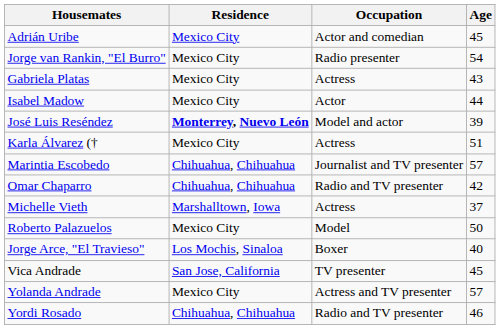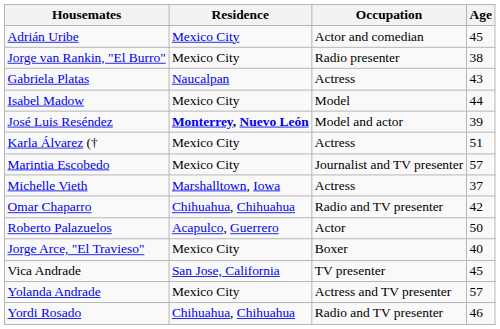Jorge van Rankin, "El Burro" | Age: 54 -> 38
Gabriela Platas | Residence: Mexico City -> Naucalpan
Isabel Madow | Occupation: Actor -> Model
Marintia Escobedo | Residence: Chihuahua, Chihuahua -> Mexico City
rows swapped: Michelle Vieth <-> Omar Chaparro
Roberto Palazuelos | Residence: Mexico City -> Acapulco, Guerrero
Roberto Palazuelos | Occupation: Model -> Actor
Jorge Arce, "El Travieso" | Residence: Los Mochis, Sinaloa -> Mexico City
